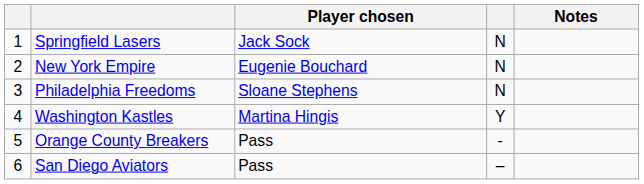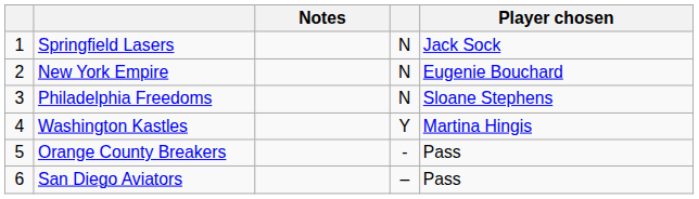columns swapped: Player chosen <-> Notes
